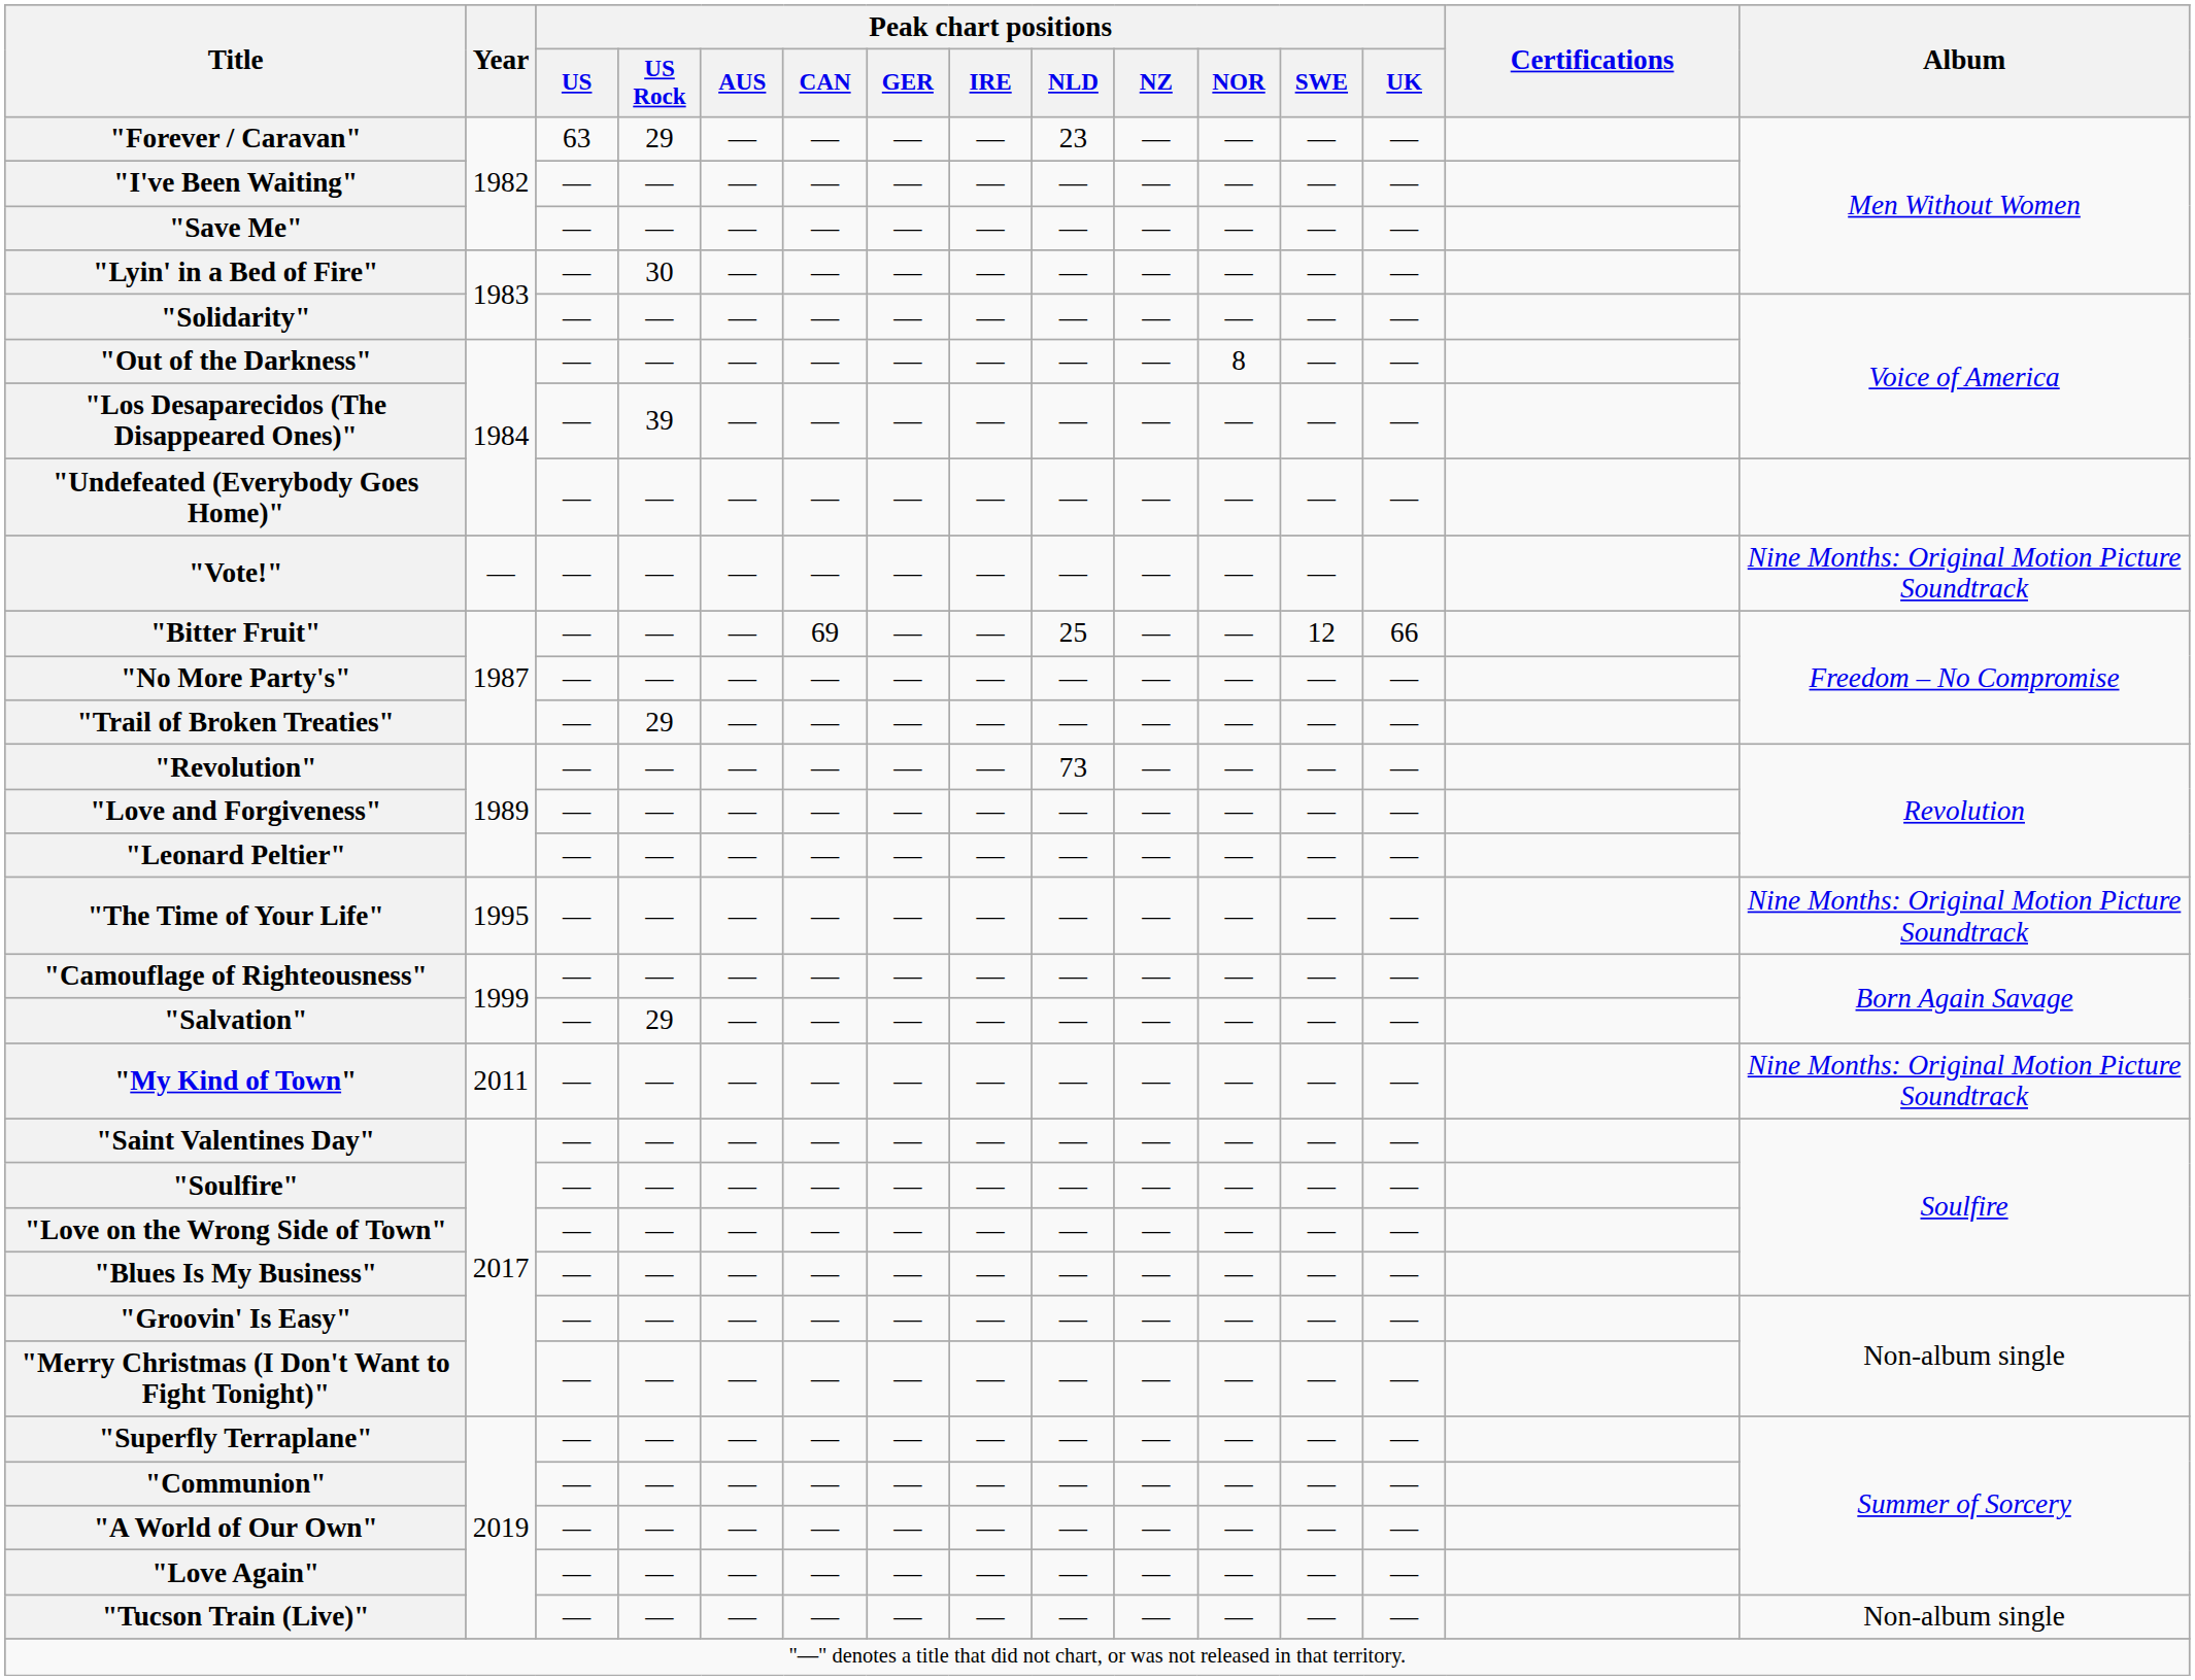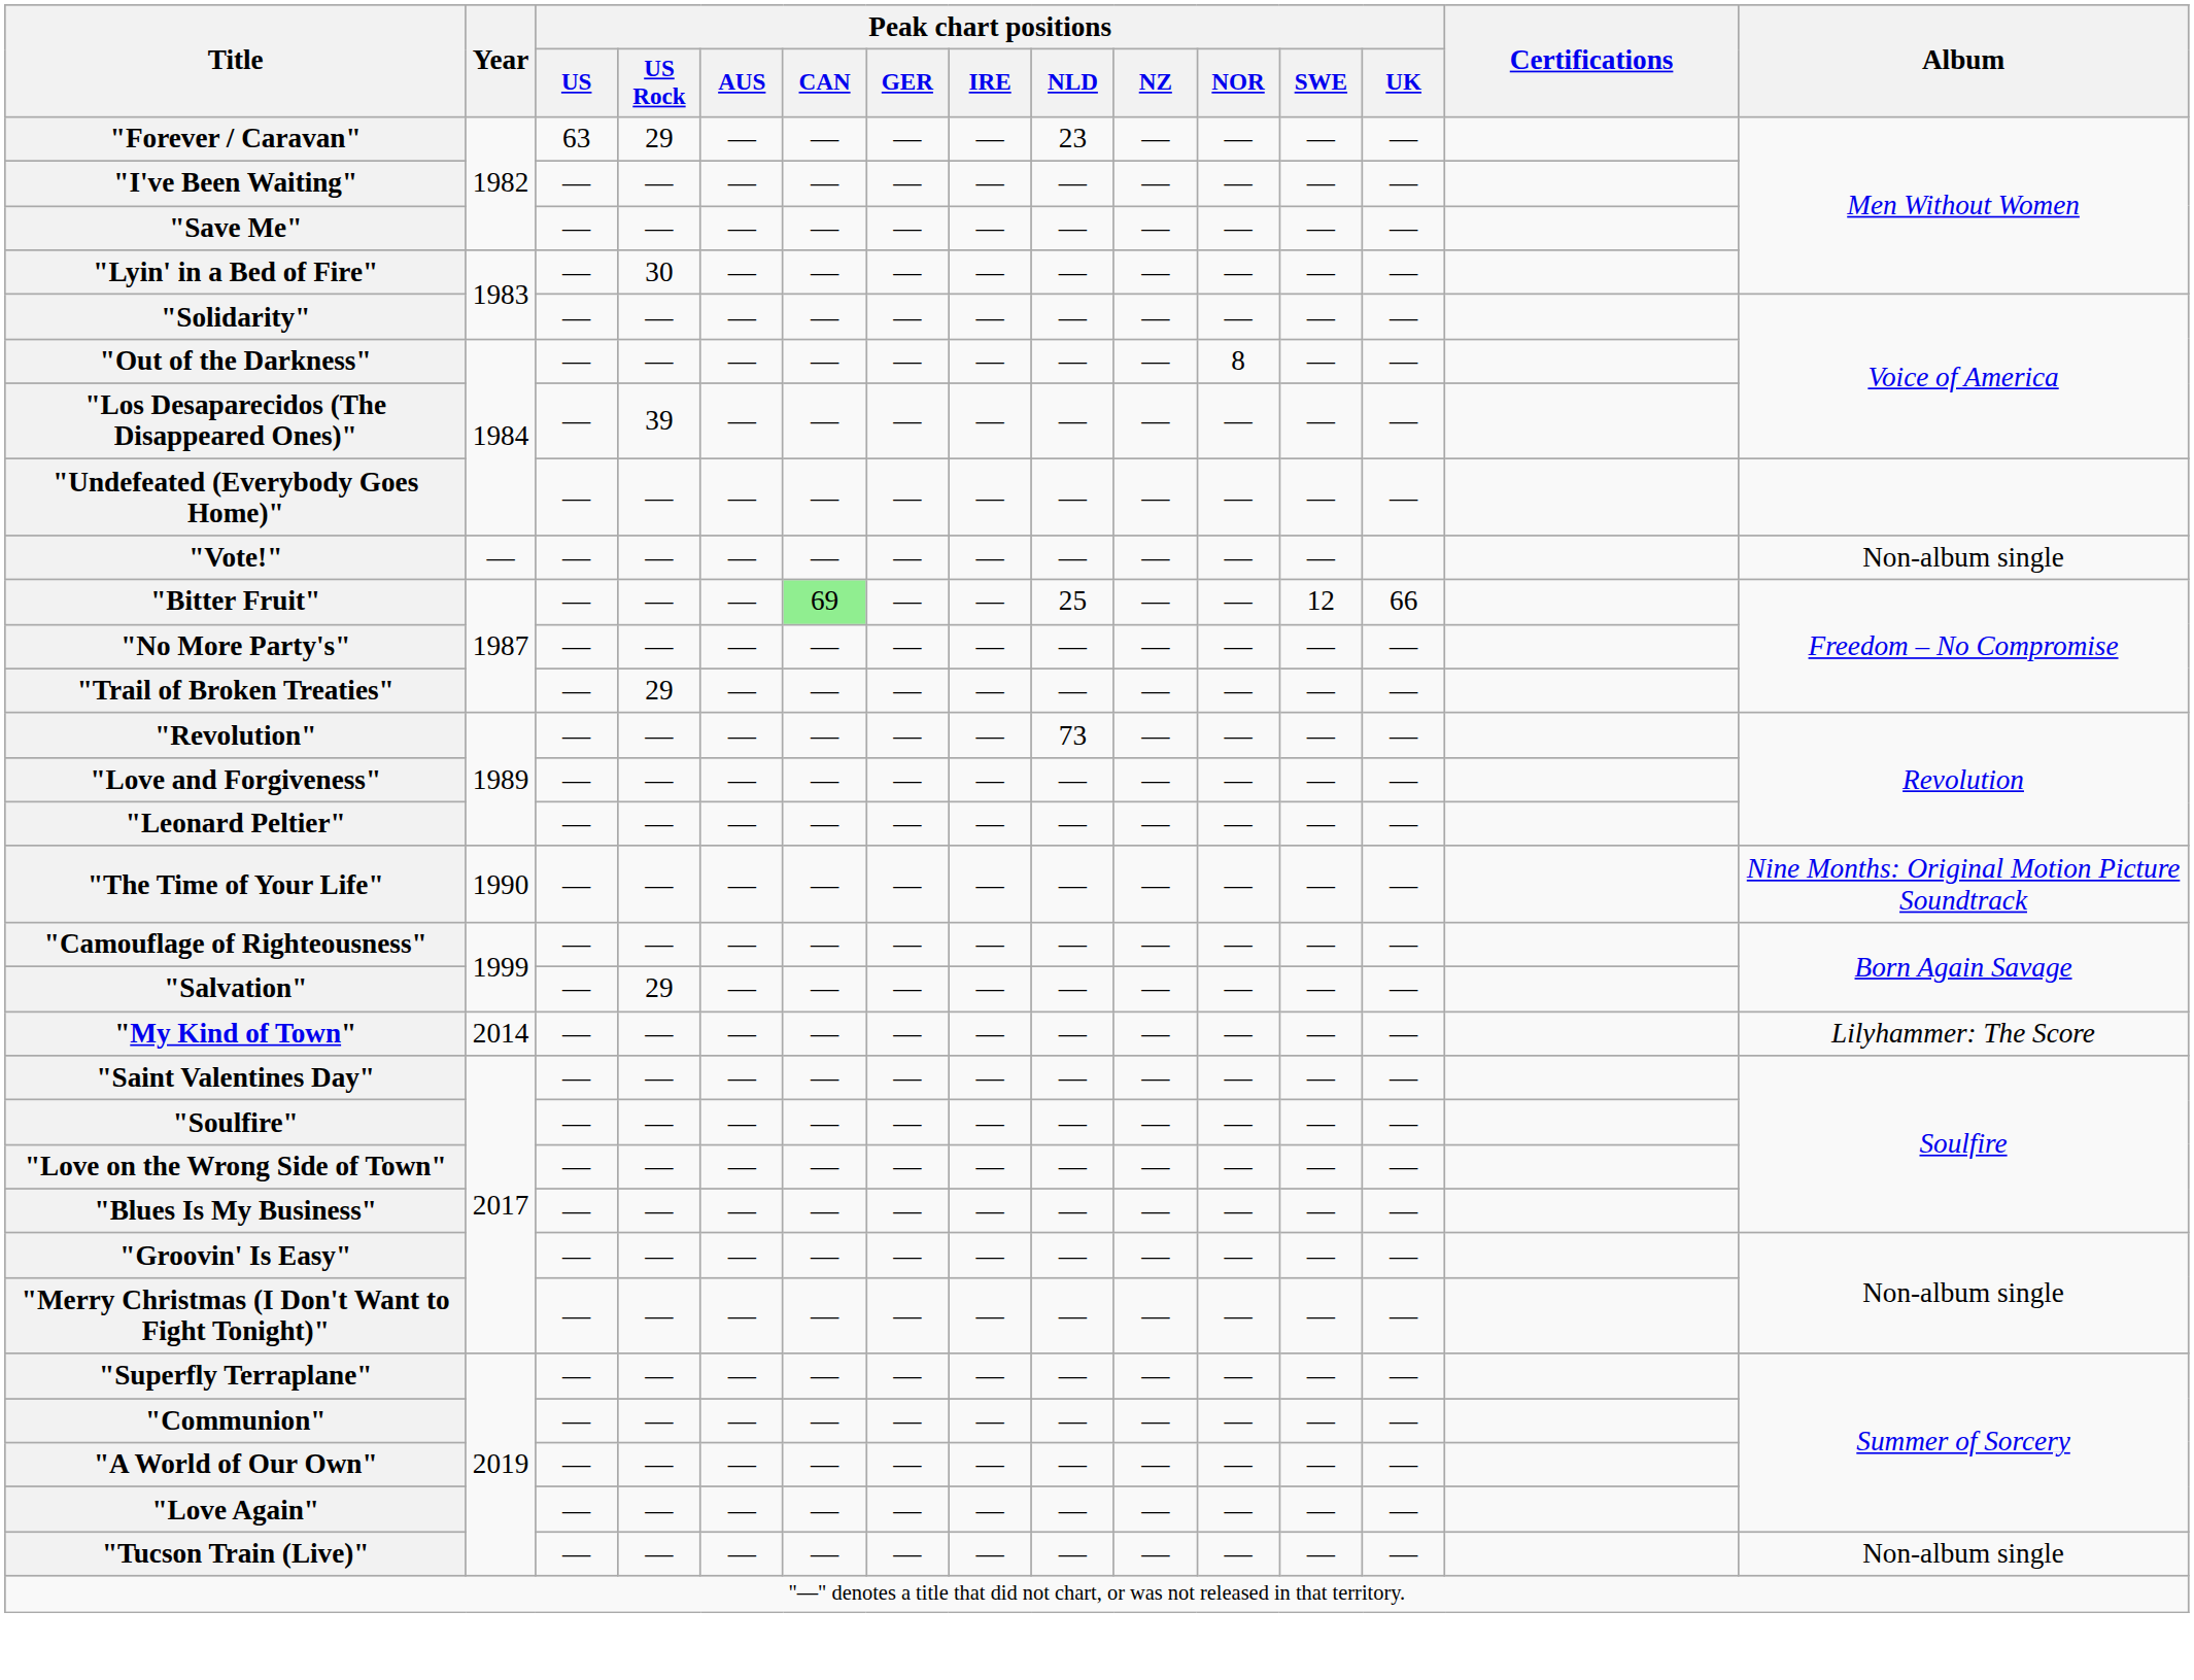"Vote!" | Album: Nine Months: Original Motion Picture Soundtrack -> Non-album single
"Bitter Fruit" | Peak chart positions / CAN: no background -> lightgreen background
"The Time of Your Life" | Year: 1995 -> 1990
"My Kind of Town" | Year: 2011 -> 2014
"My Kind of Town" | Album: Nine Months: Original Motion Picture Soundtrack -> Lilyhammer: The Score
